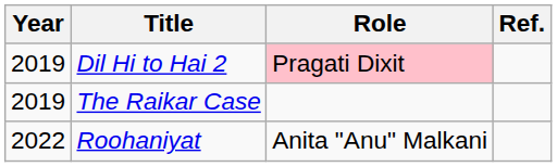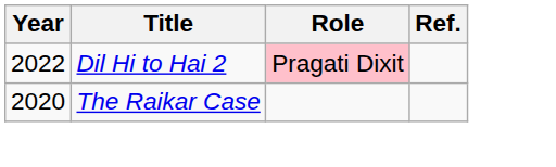Dil Hi to Hai 2 | Year: 2019 -> 2022
The Raikar Case | Year: 2019 -> 2020
- row: 2022 | Roohaniyat | Anita "Anu" Malkani
